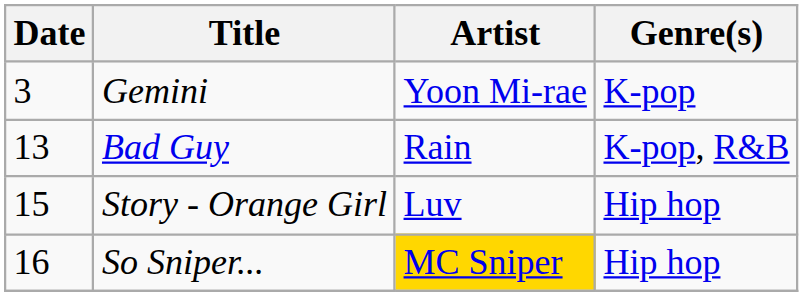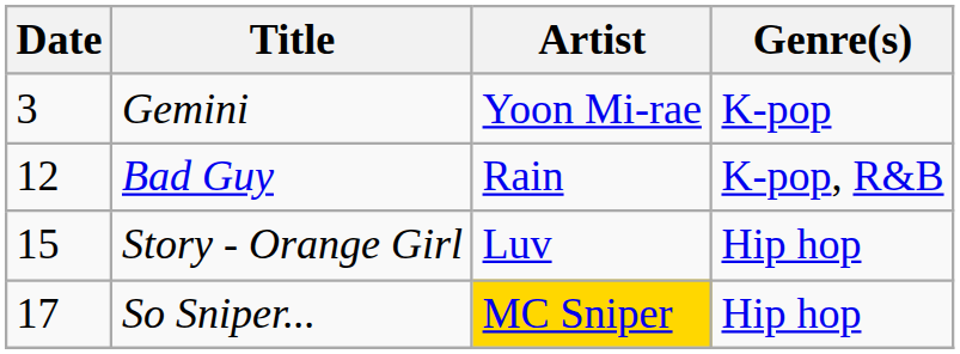Bad Guy | Date: 13 -> 12
So Sniper... | Date: 16 -> 17
